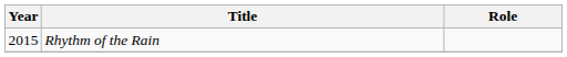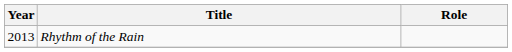Rhythm of the Rain | Year: 2015 -> 2013
